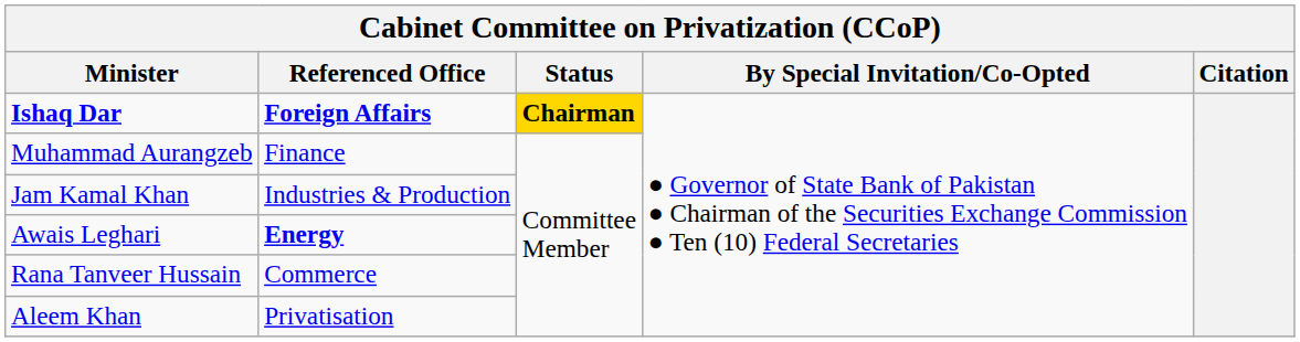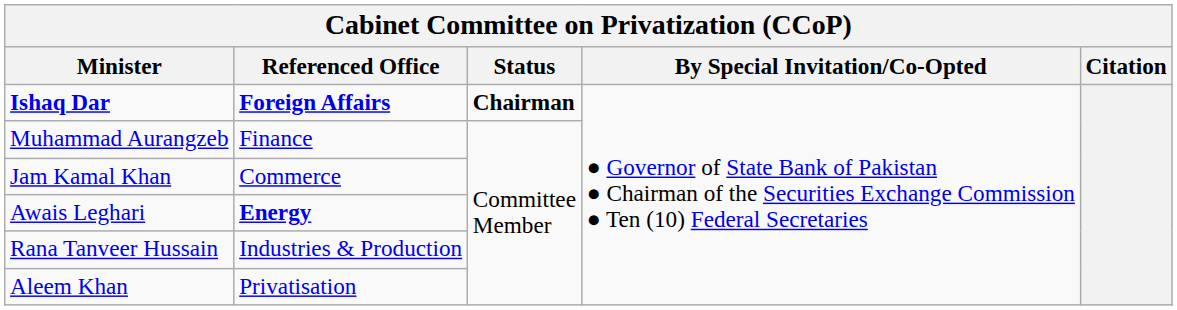Ishaq Dar | Status: gold background -> no background
Jam Kamal Khan | Referenced Office: Industries & Production -> Commerce
Rana Tanveer Hussain | Referenced Office: Commerce -> Industries & Production
